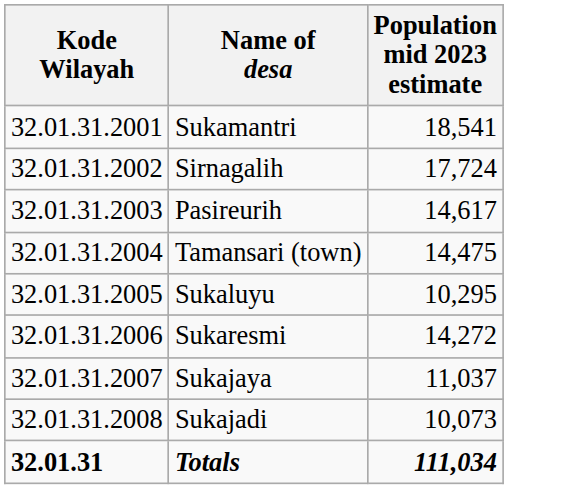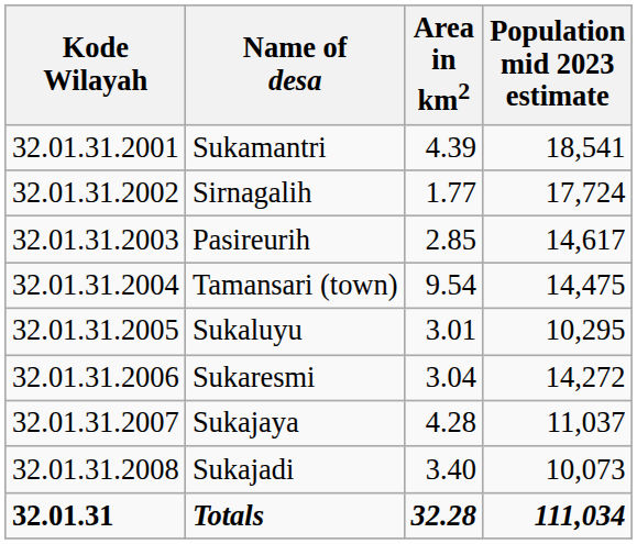+ column: Area in km2 | 4.39 | 1.77 | 2.85 | 9.54 | 3.01 | 3.04 | 4.28 | 3.40 | 32.28
